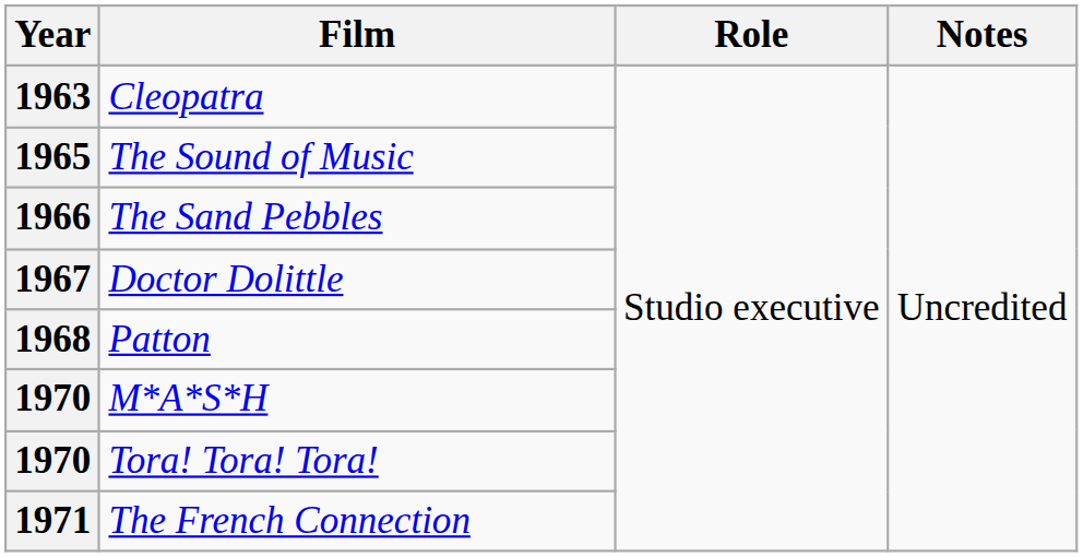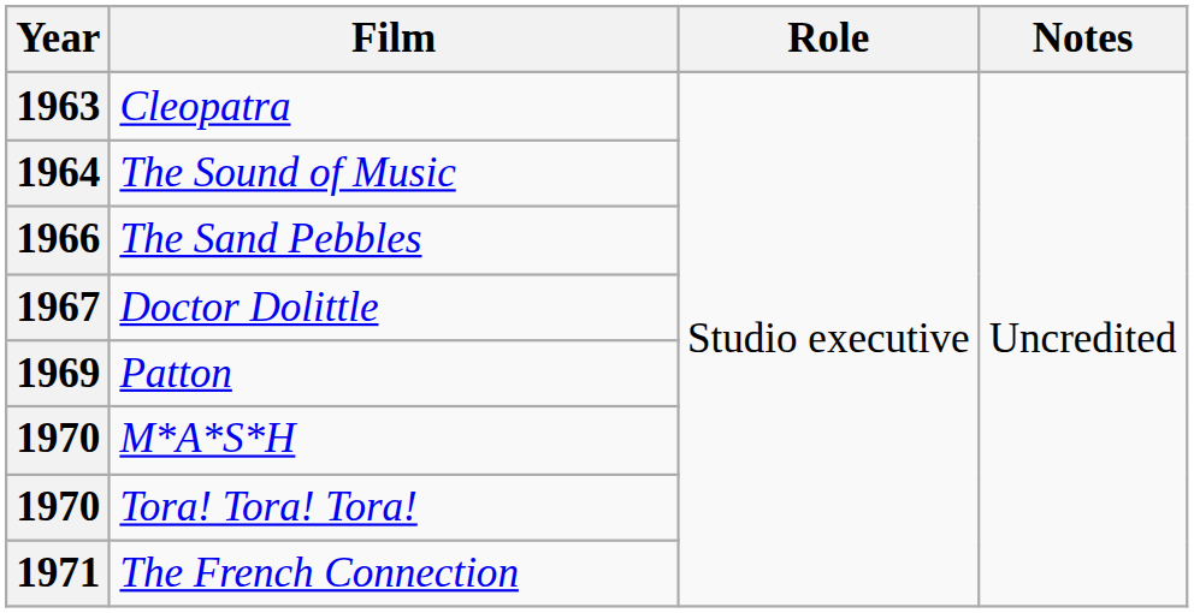The Sound of Music | Year: 1965 -> 1964
Patton | Year: 1968 -> 1969
